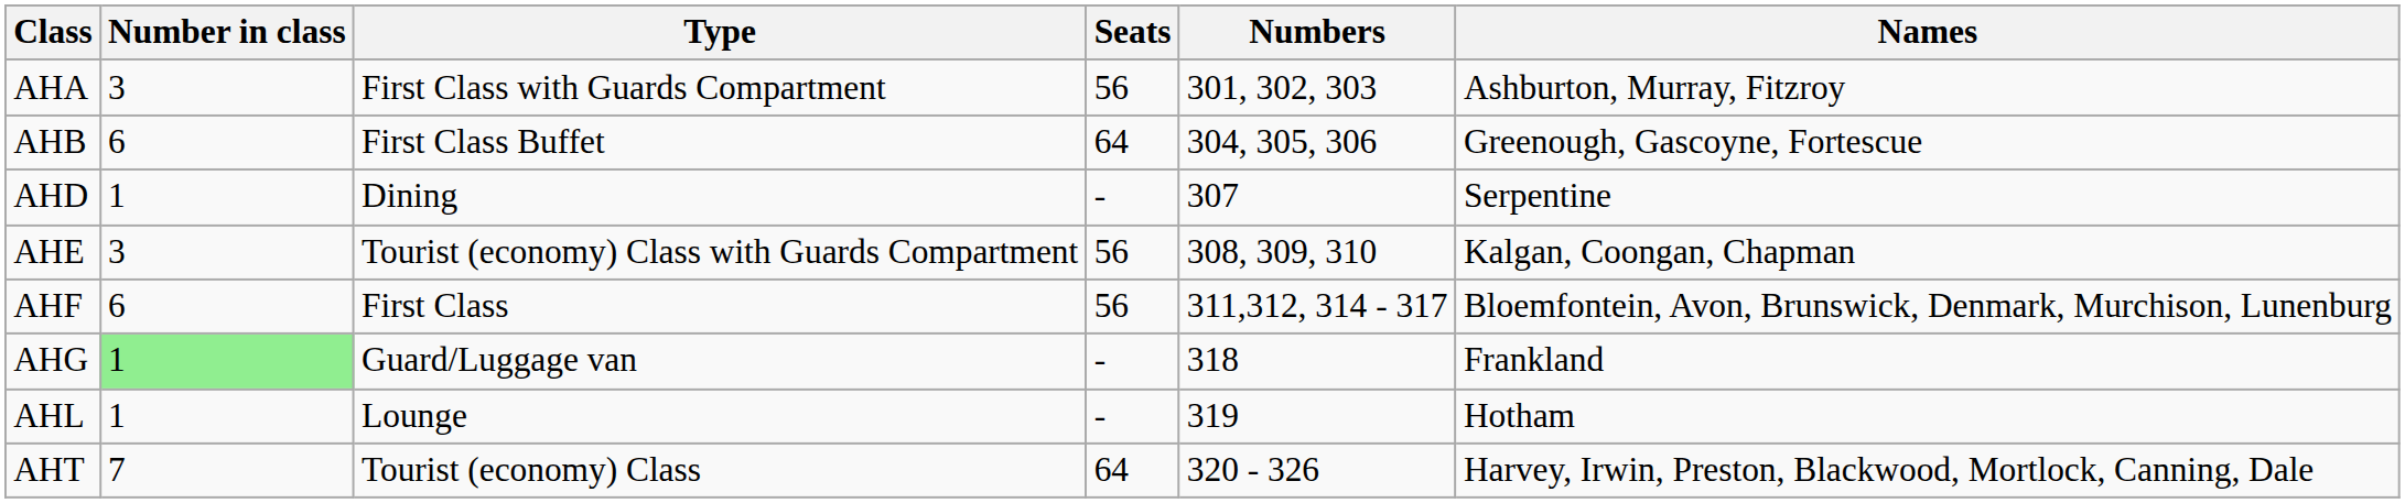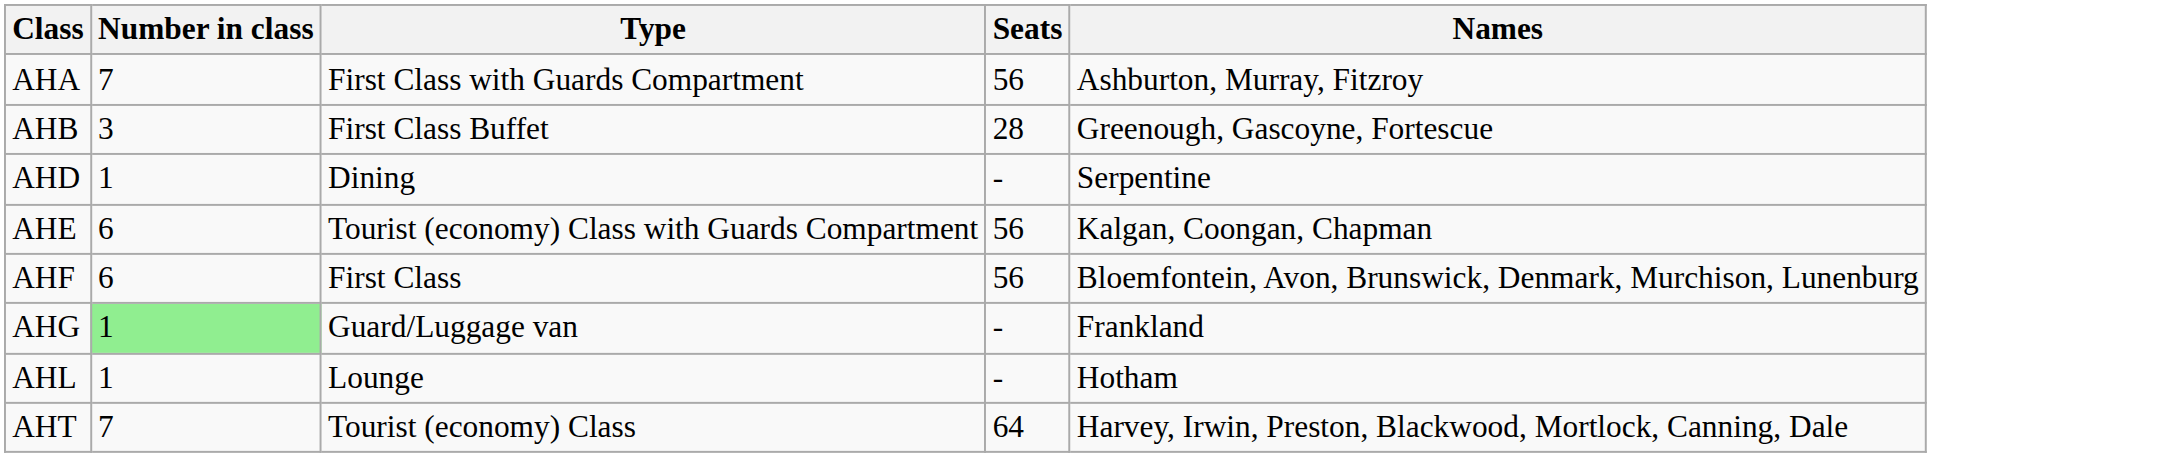- column: Numbers | 301, 302, 303 | 304, 305, 306 | 307 | 308, 309, 310 | 311,312, 314 - 317 | 318 | 319 | 320 - 326
AHA | Number in class: 3 -> 7
AHB | Number in class: 6 -> 3
AHB | Seats: 64 -> 28
AHE | Number in class: 3 -> 6
